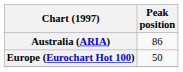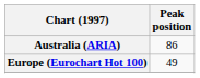Europe (Eurochart Hot 100) | Peak position: 50 -> 49
